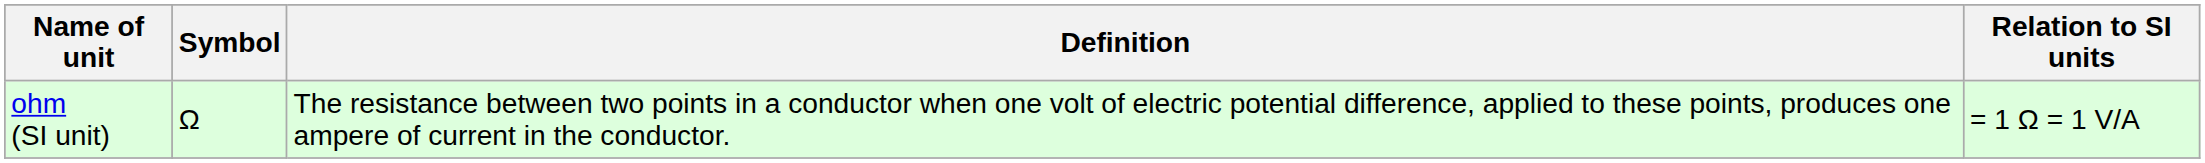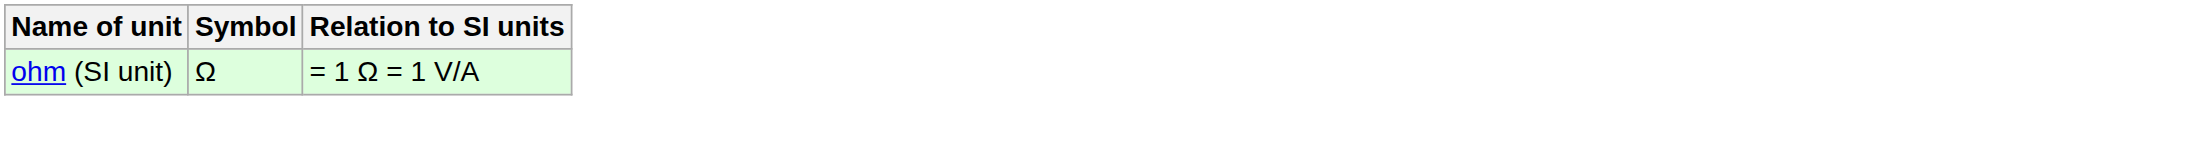- column: Definition | The resistance between two points in a conductor when one volt of electric potential difference, applied to these points, produces one ampere of current in the conductor.
